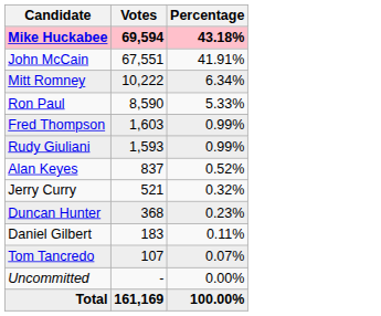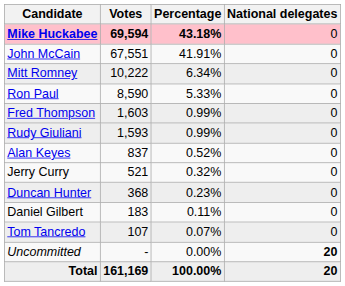+ column: National delegates | 0 | 0 | 0 | 0 | 0 | 0 | 0 | 0 | 0 | 0 | 0 | 20 | 20
